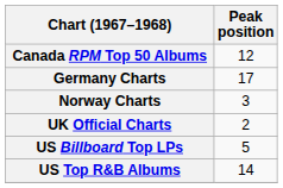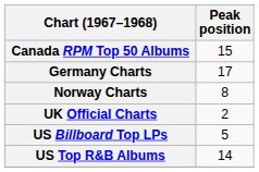Canada RPM Top 50 Albums | Peak position: 12 -> 15
Norway Charts | Peak position: 3 -> 8
